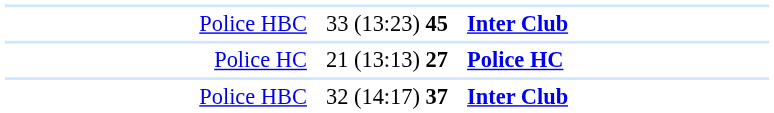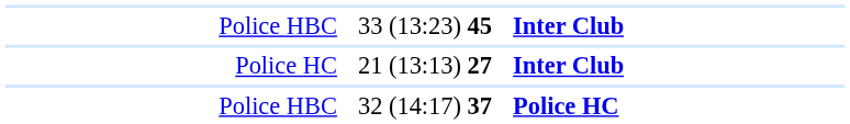21 (13:13) 27 | column 3: Police HC -> Inter Club
32 (14:17) 37 | column 3: Inter Club -> Police HC
